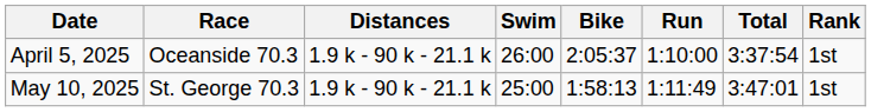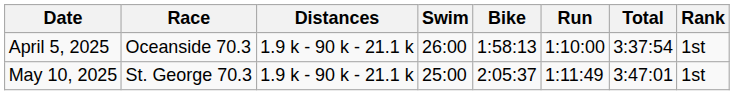April 5, 2025 | Bike: 2:05:37 -> 1:58:13
May 10, 2025 | Bike: 1:58:13 -> 2:05:37
